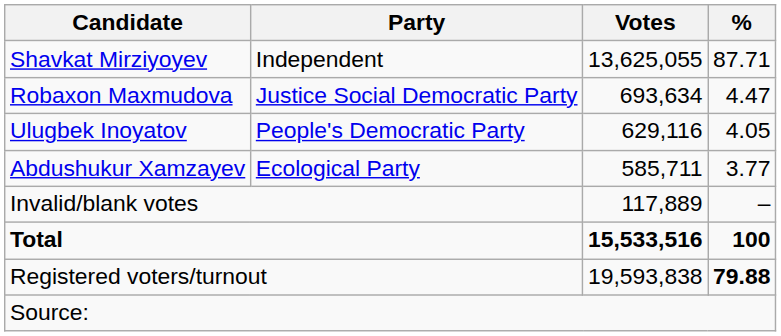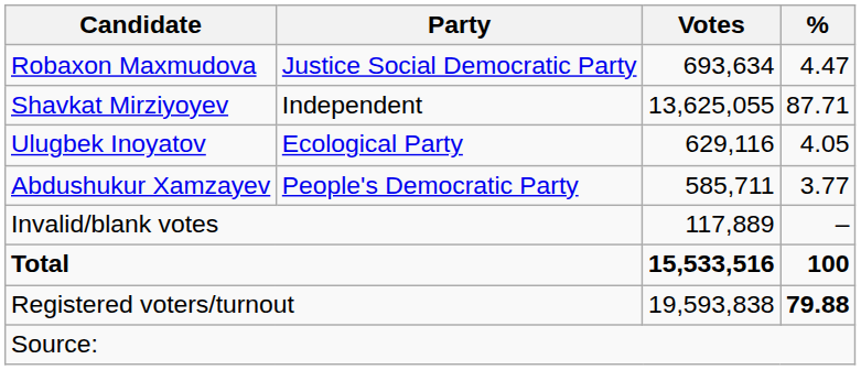rows swapped: Shavkat Mirziyoyev <-> Robaxon Maxmudova
Ulugbek Inoyatov | Party: People's Democratic Party -> Ecological Party
Abdushukur Xamzayev | Party: Ecological Party -> People's Democratic Party
